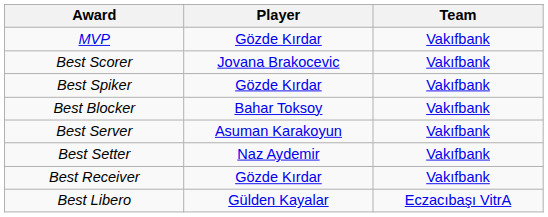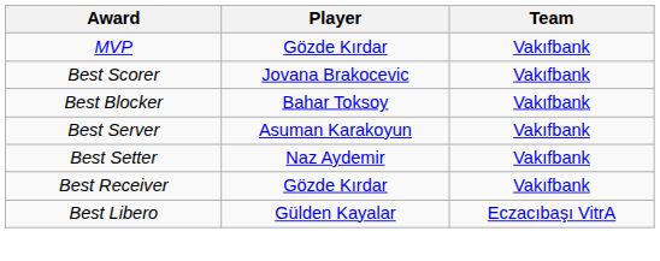- row: Best Spiker | Gözde Kırdar | Vakıfbank
